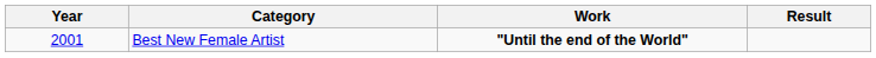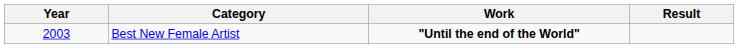Best New Female Artist | Year: 2001 -> 2003
